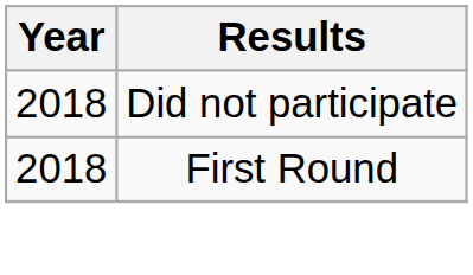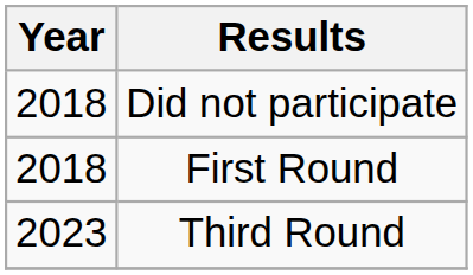+ row: 2023 | Third Round
